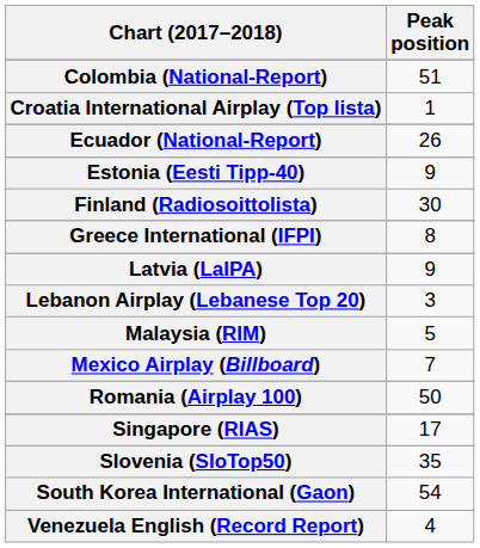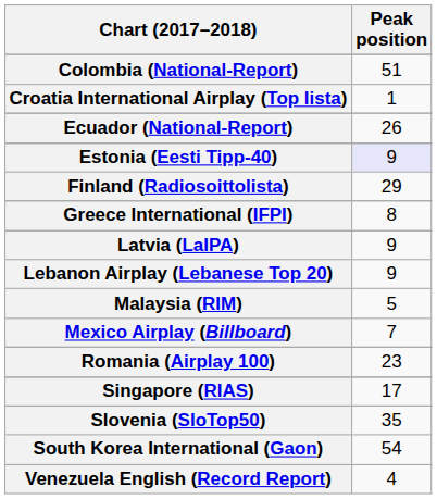Estonia (Eesti Tipp-40) | Peak position: no background -> lavender background
Finland (Radiosoittolista) | Peak position: 30 -> 29
Lebanon Airplay (Lebanese Top 20) | Peak position: 3 -> 9
Romania (Airplay 100) | Peak position: 50 -> 23
